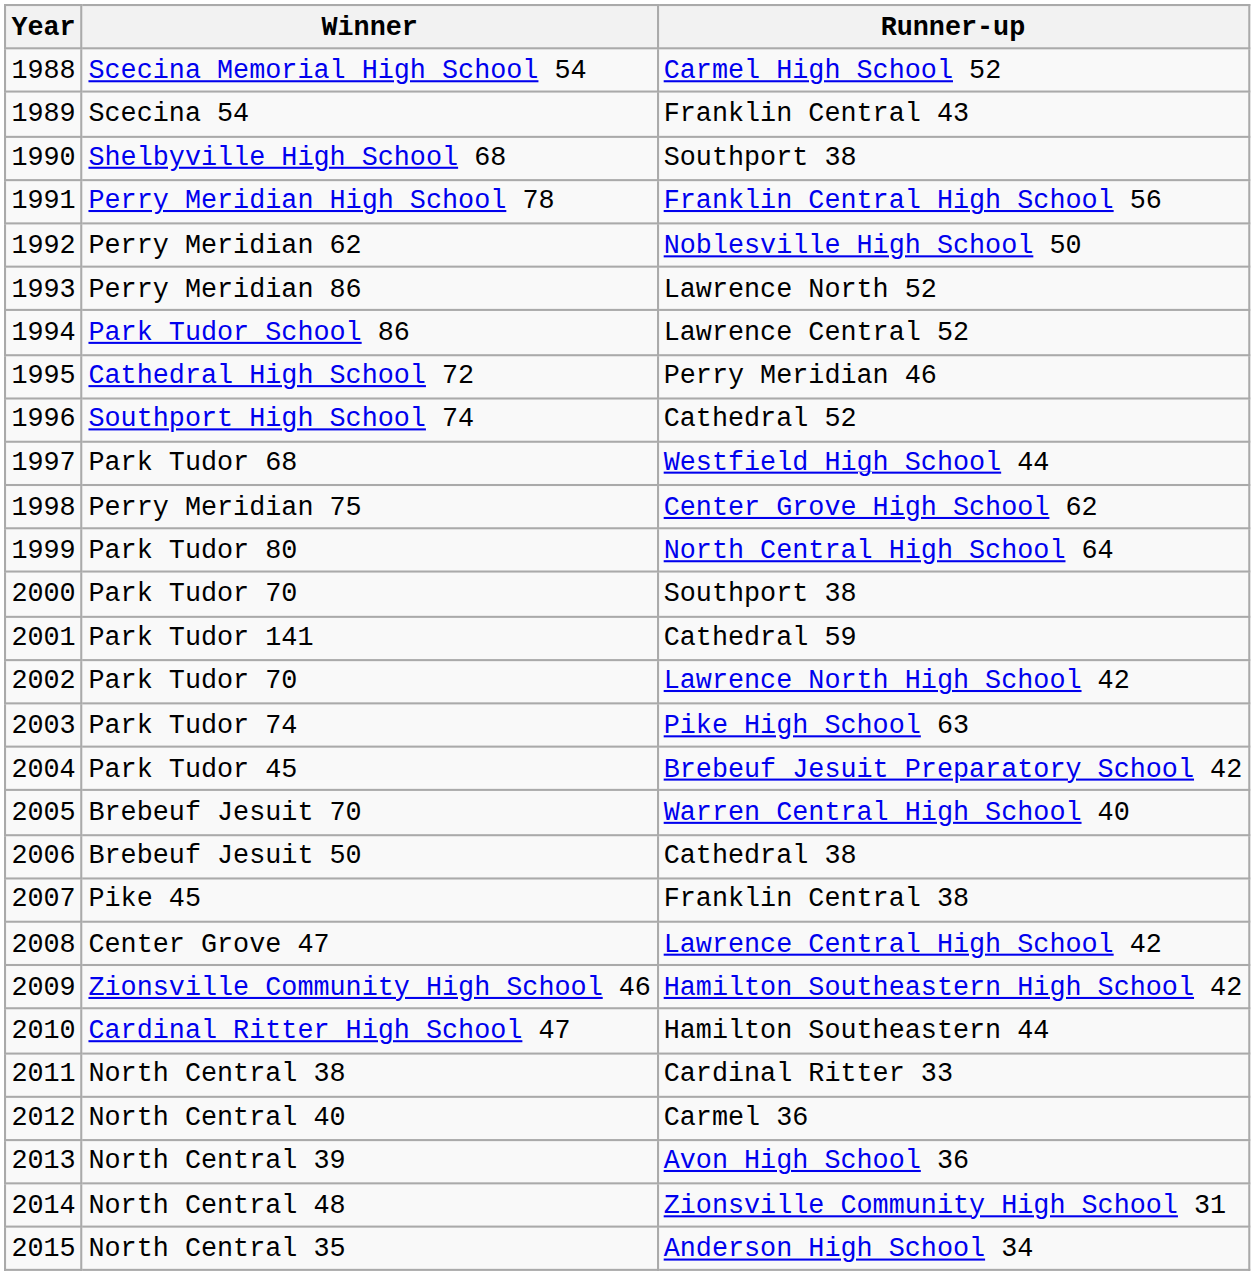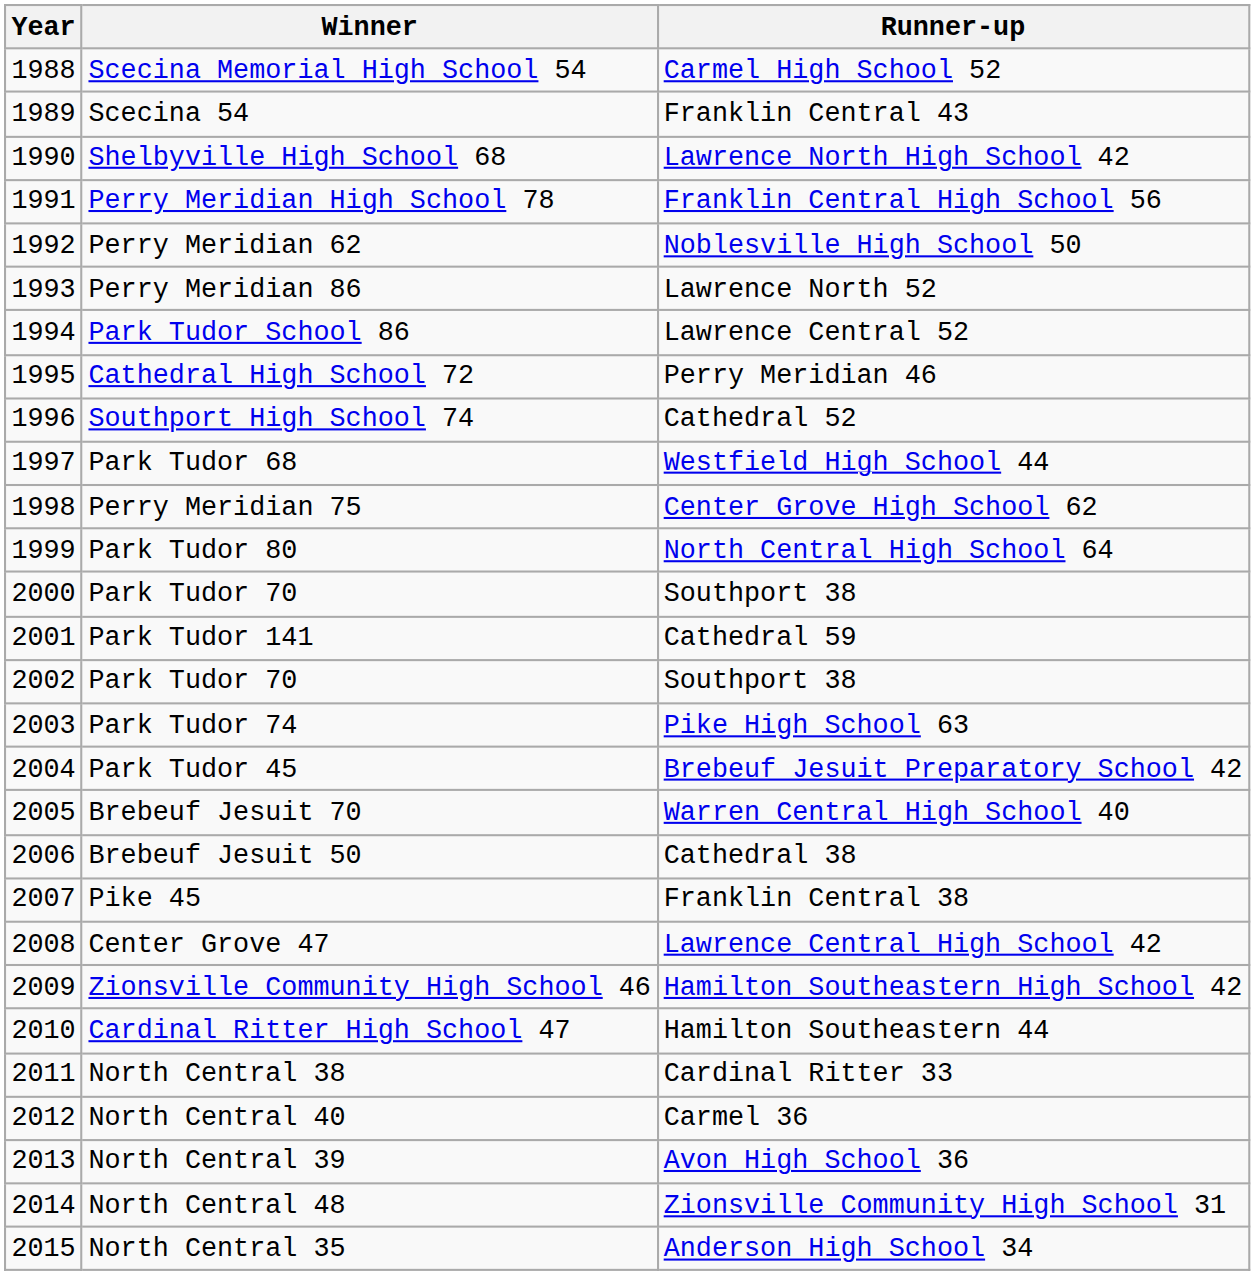Shelbyville High School 68 | Runner-up: Southport 38 -> Lawrence North High School 42
2002 / Park Tudor 70 | Runner-up: Lawrence North High School 42 -> Southport 38
